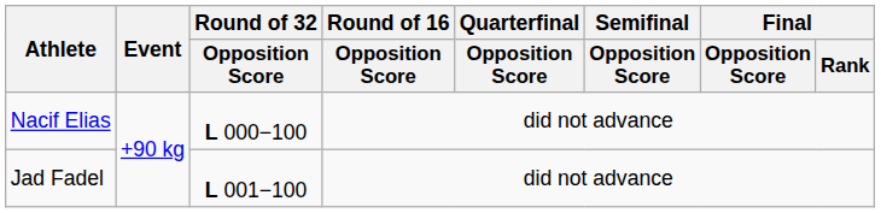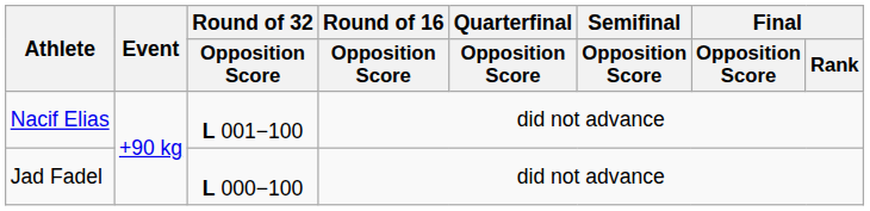Nacif Elias | Round of 32 / Opposition Score: L 000−100 -> L 001−100
Jad Fadel | Round of 32 / Opposition Score: L 001−100 -> L 000−100
